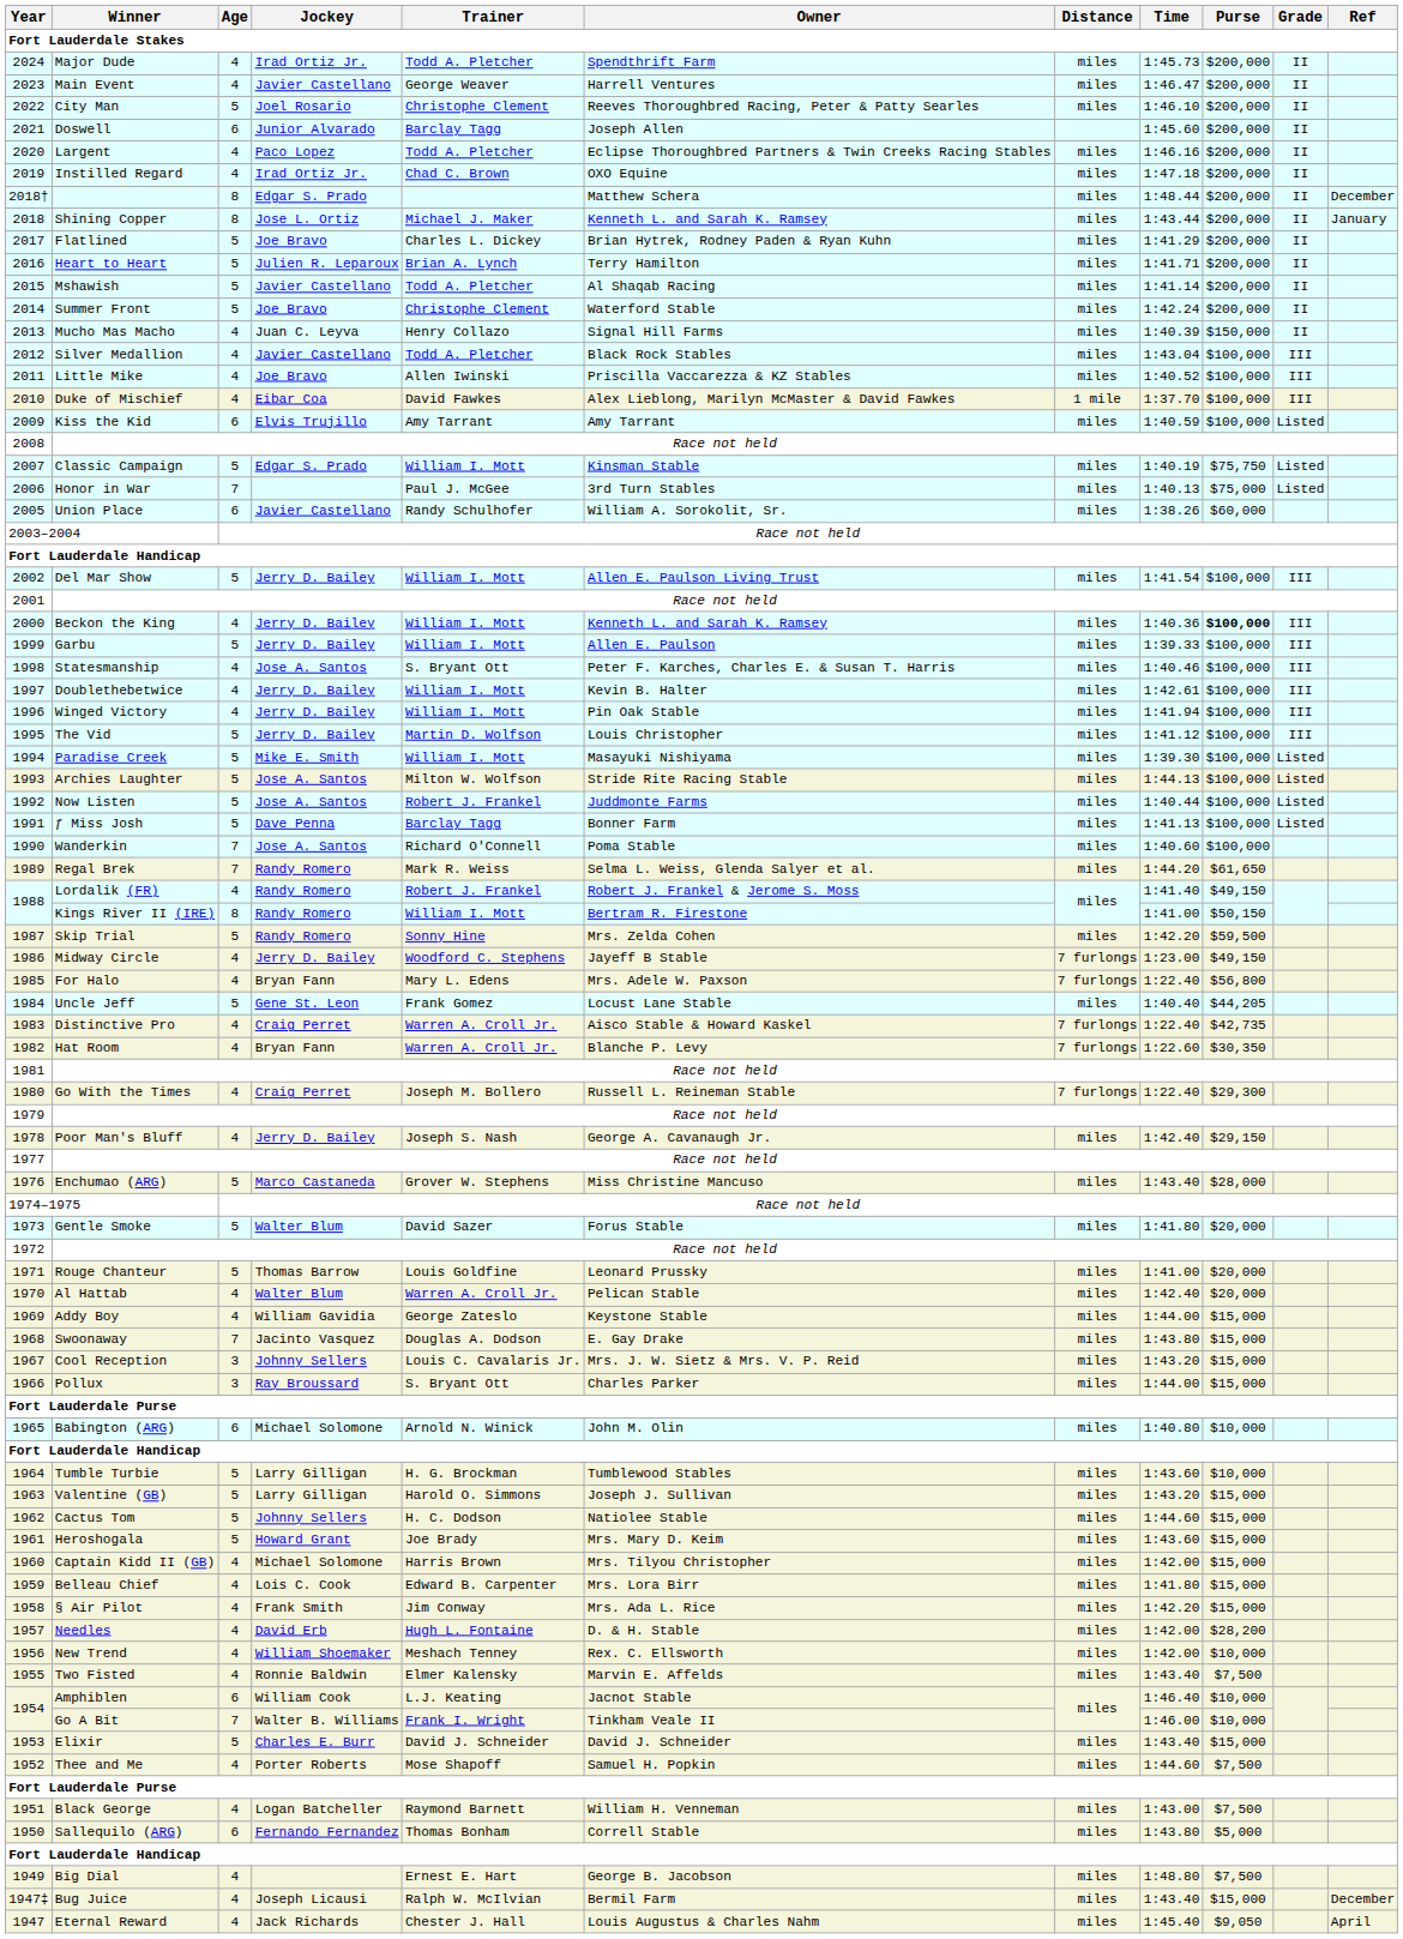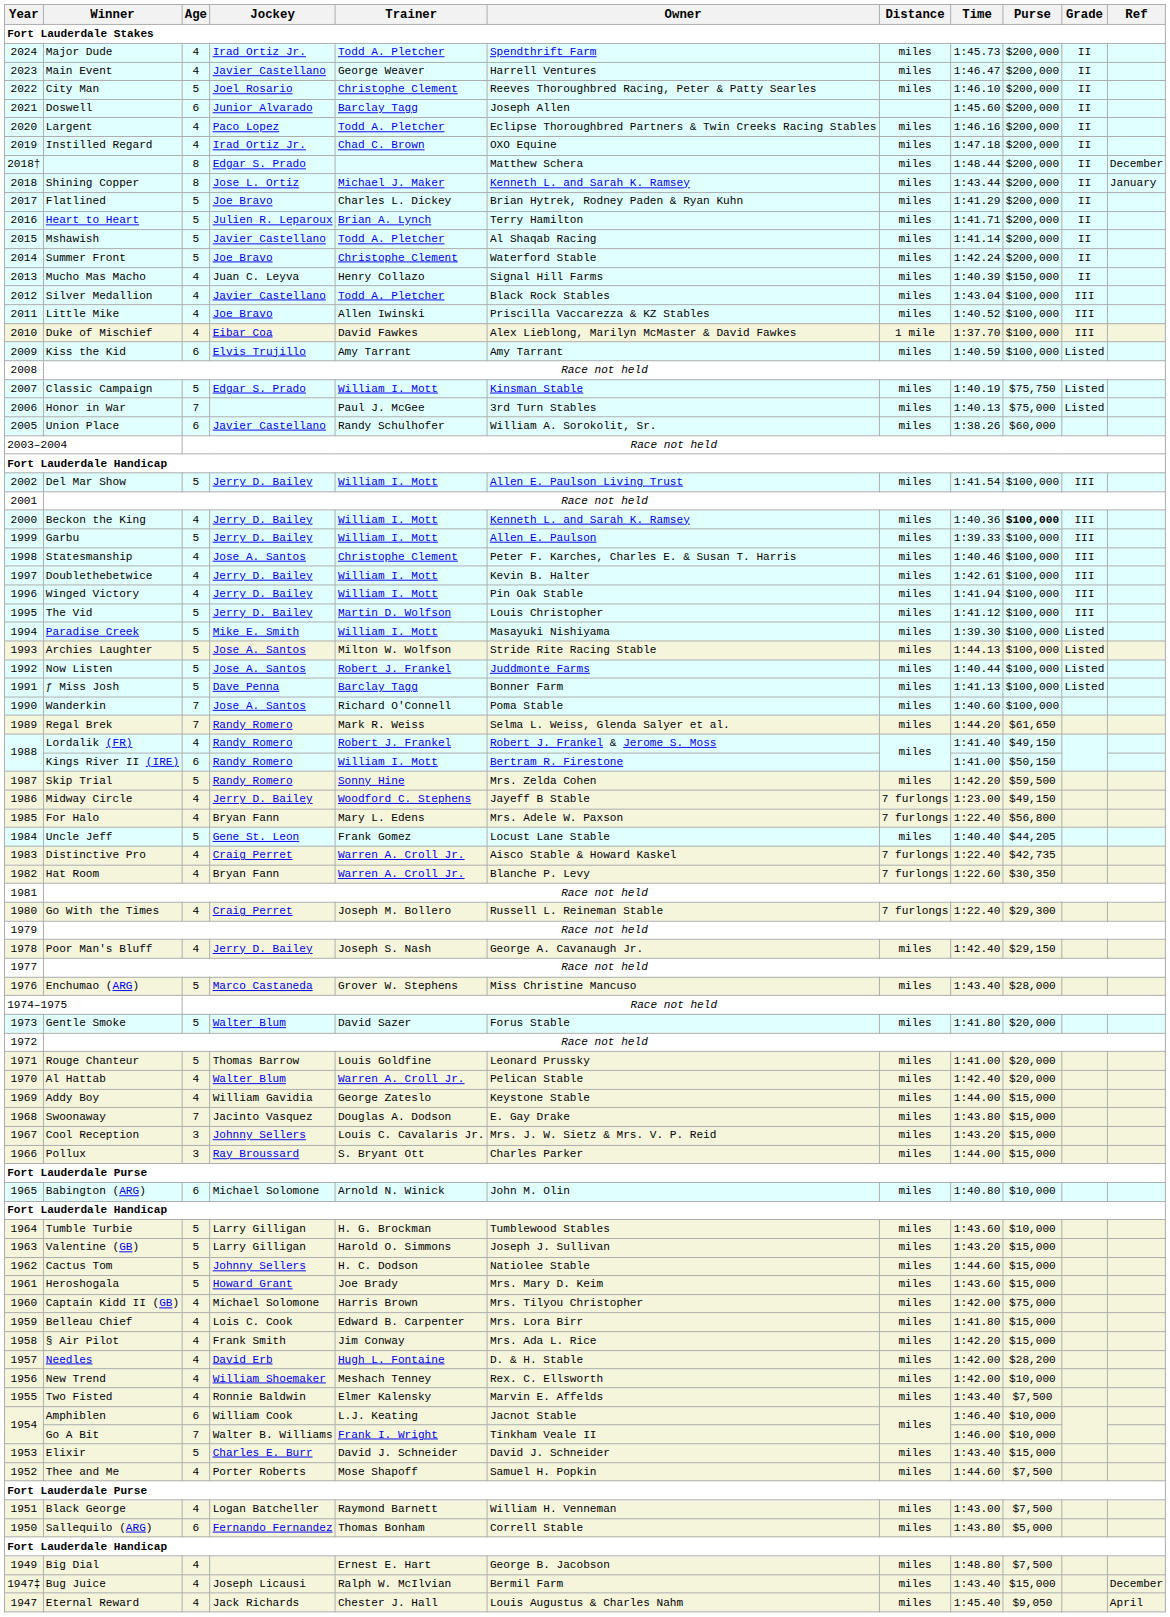Statesmanship | Trainer: S. Bryant Ott -> Christophe Clement
Kings River II (IRE) | Age: 8 -> 6
Captain Kidd II (GB) | Purse: $15,000 -> $75,000
